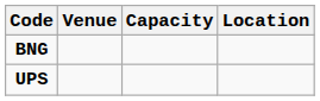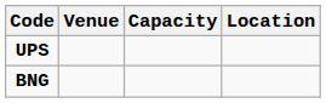rows swapped: BNG <-> UPS
